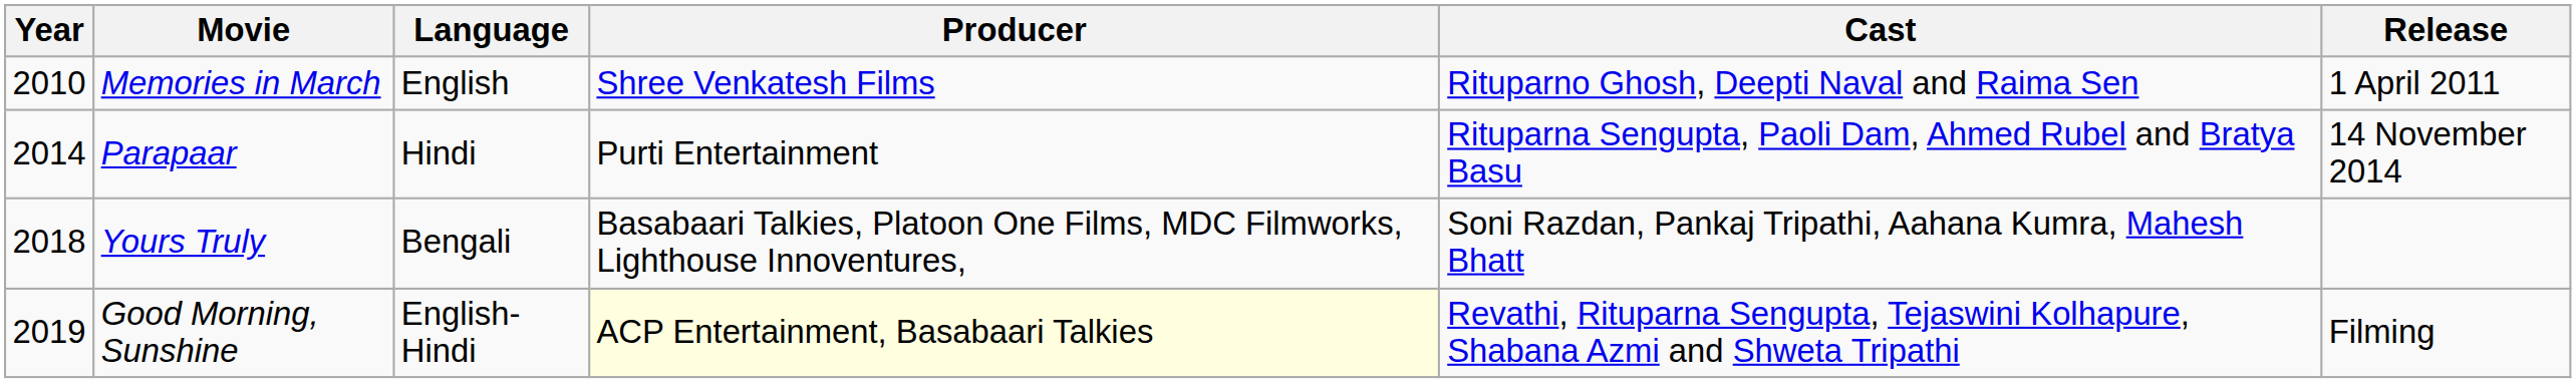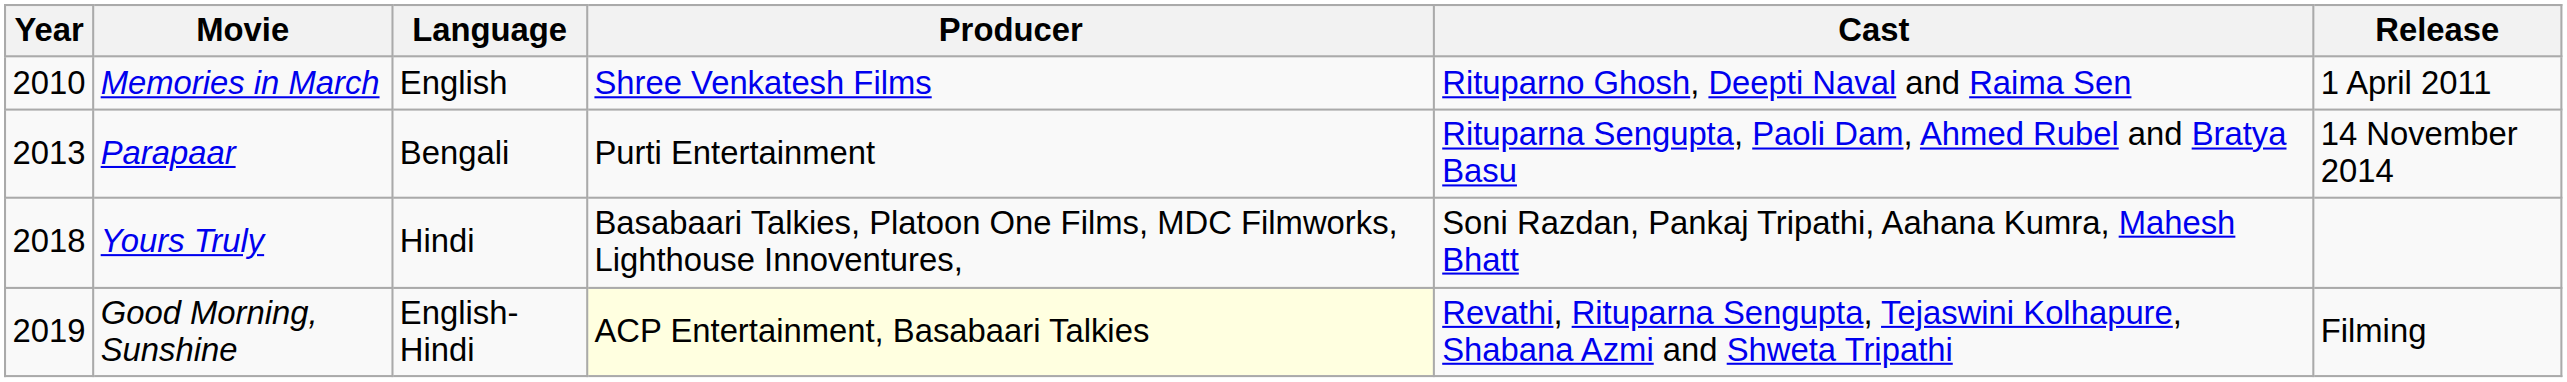Parapaar | Year: 2014 -> 2013
Parapaar | Language: Hindi -> Bengali
Yours Truly | Language: Bengali -> Hindi
